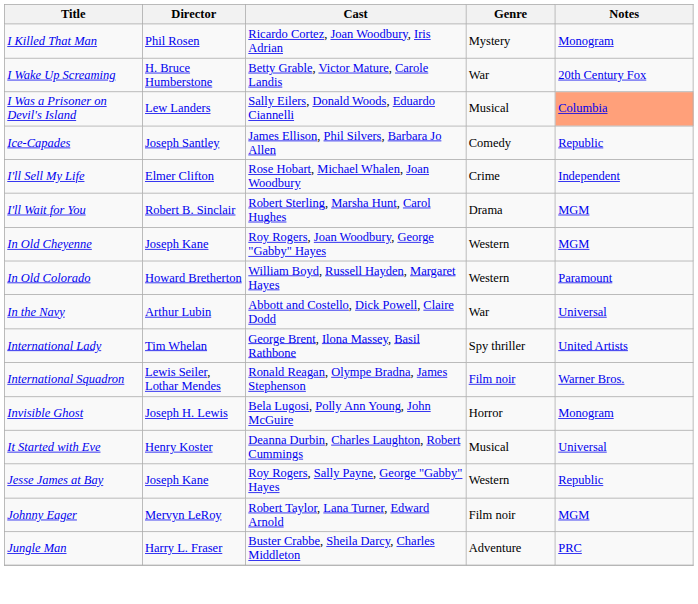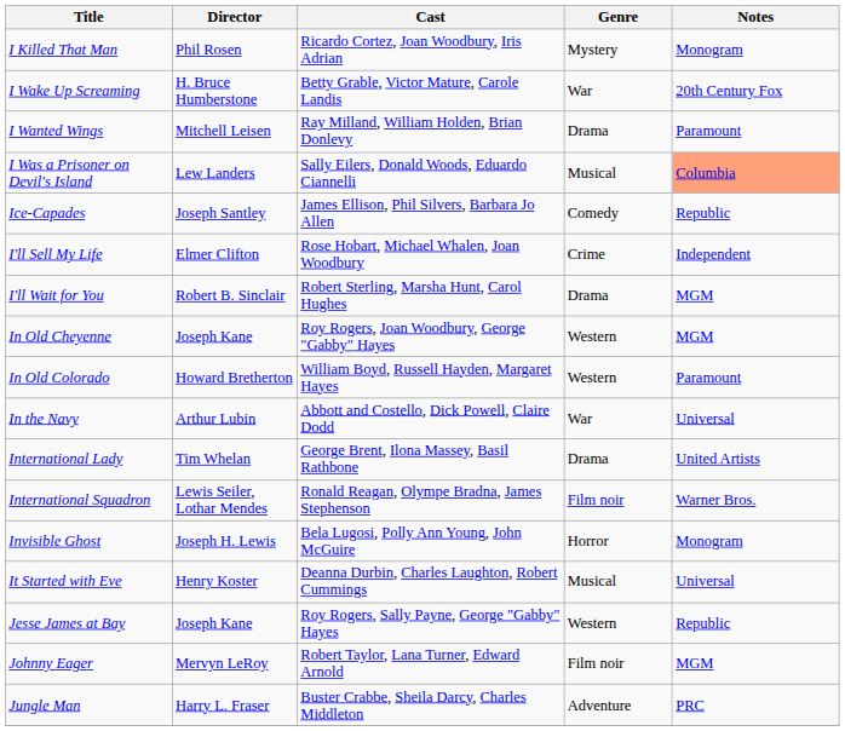+ row: I Wanted Wings | Mitchell Leisen | Ray Milland, William Holden, Brian Donlevy | Drama | Paramount
International Lady | Genre: Spy thriller -> Drama
